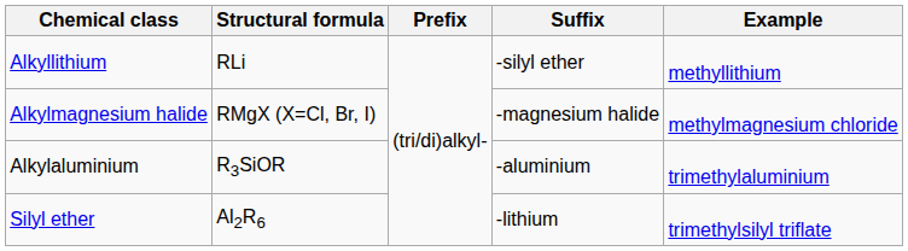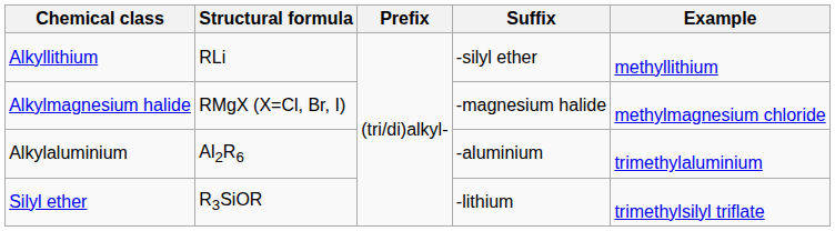Alkylaluminium | Structural formula: R3SiOR -> Al2R6
Silyl ether | Structural formula: Al2R6 -> R3SiOR
